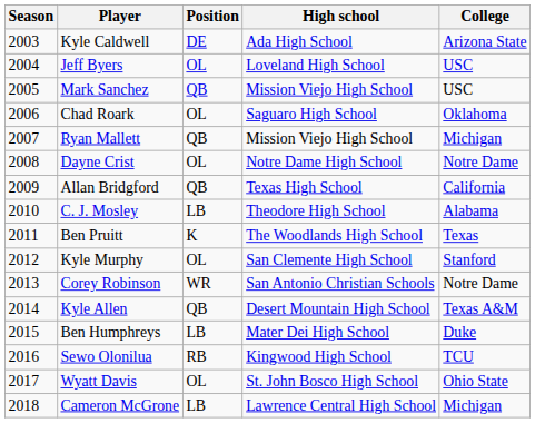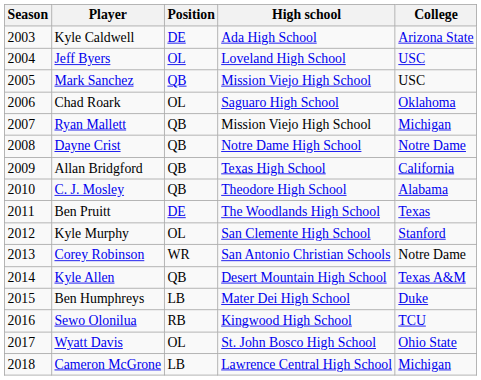Dayne Crist | Position: OL -> QB
C. J. Mosley | Position: LB -> QB
Ben Pruitt | Position: K -> DE
